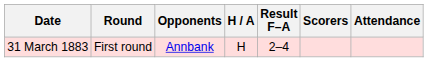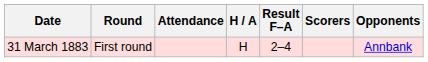columns swapped: Opponents <-> Attendance
